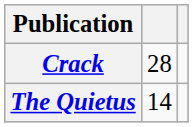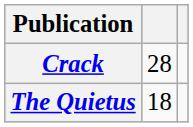The Quietus | column 2: 14 -> 18
